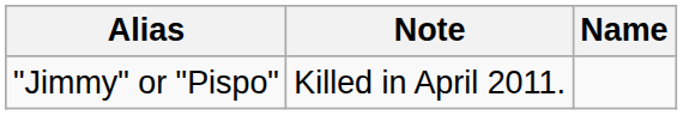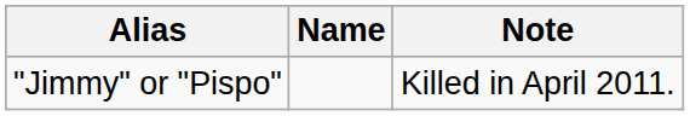columns swapped: Name <-> Note
